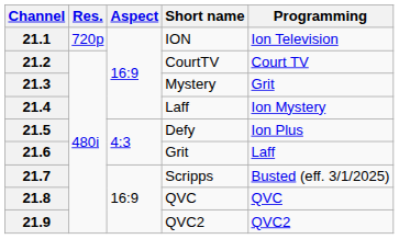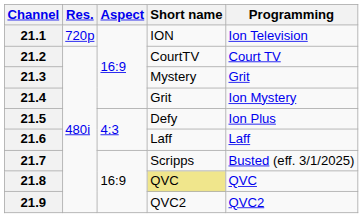21.4 | Short name: Laff -> Grit
21.6 | Short name: Grit -> Laff
21.8 | Short name: no background -> khaki background
